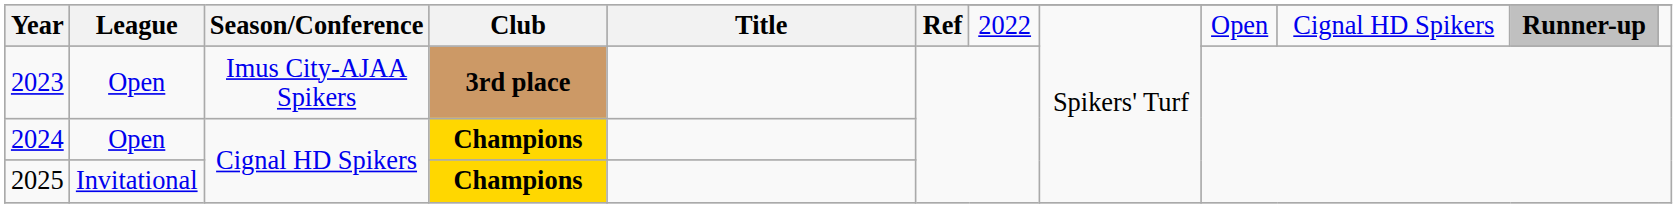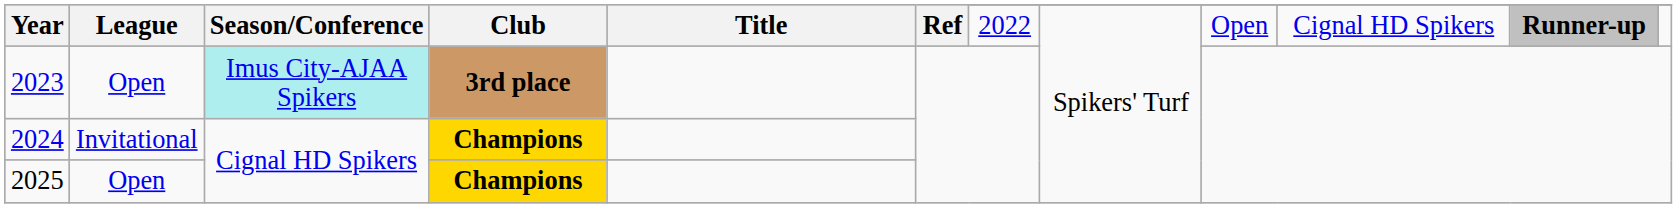2023 | Season/Conference: no background -> paleturquoise background
2024 | League: Open -> Invitational
2025 | League: Invitational -> Open
